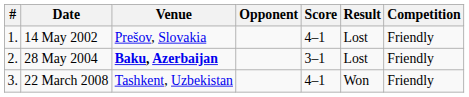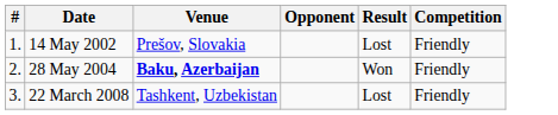- column: Score | 4–1 | 3–1 | 4–1
28 May 2004 | Result: Lost -> Won
22 March 2008 | Result: Won -> Lost
